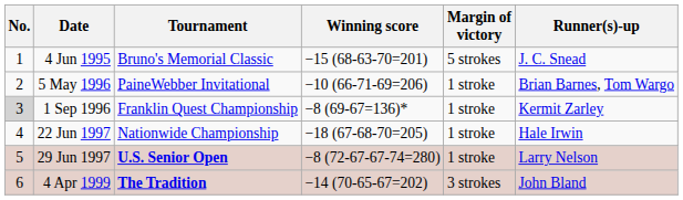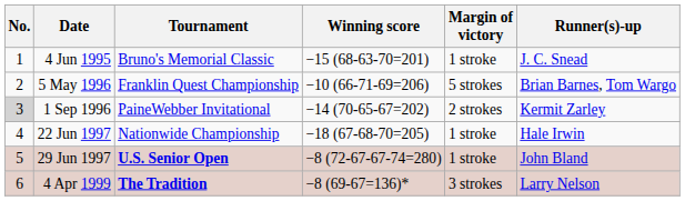4 Jun 1995 | Margin of victory: 5 strokes -> 1 stroke
5 May 1996 | Tournament: PaineWebber Invitational -> Franklin Quest Championship
5 May 1996 | Margin of victory: 1 stroke -> 5 strokes
1 Sep 1996 | Tournament: Franklin Quest Championship -> PaineWebber Invitational
1 Sep 1996 | Winning score: −8 (69-67=136)* -> −14 (70-65-67=202)
1 Sep 1996 | Margin of victory: 1 stroke -> 2 strokes
29 Jun 1997 | Runner(s)-up: Larry Nelson -> John Bland
4 Apr 1999 | Winning score: −14 (70-65-67=202) -> −8 (69-67=136)*
4 Apr 1999 | Runner(s)-up: John Bland -> Larry Nelson
